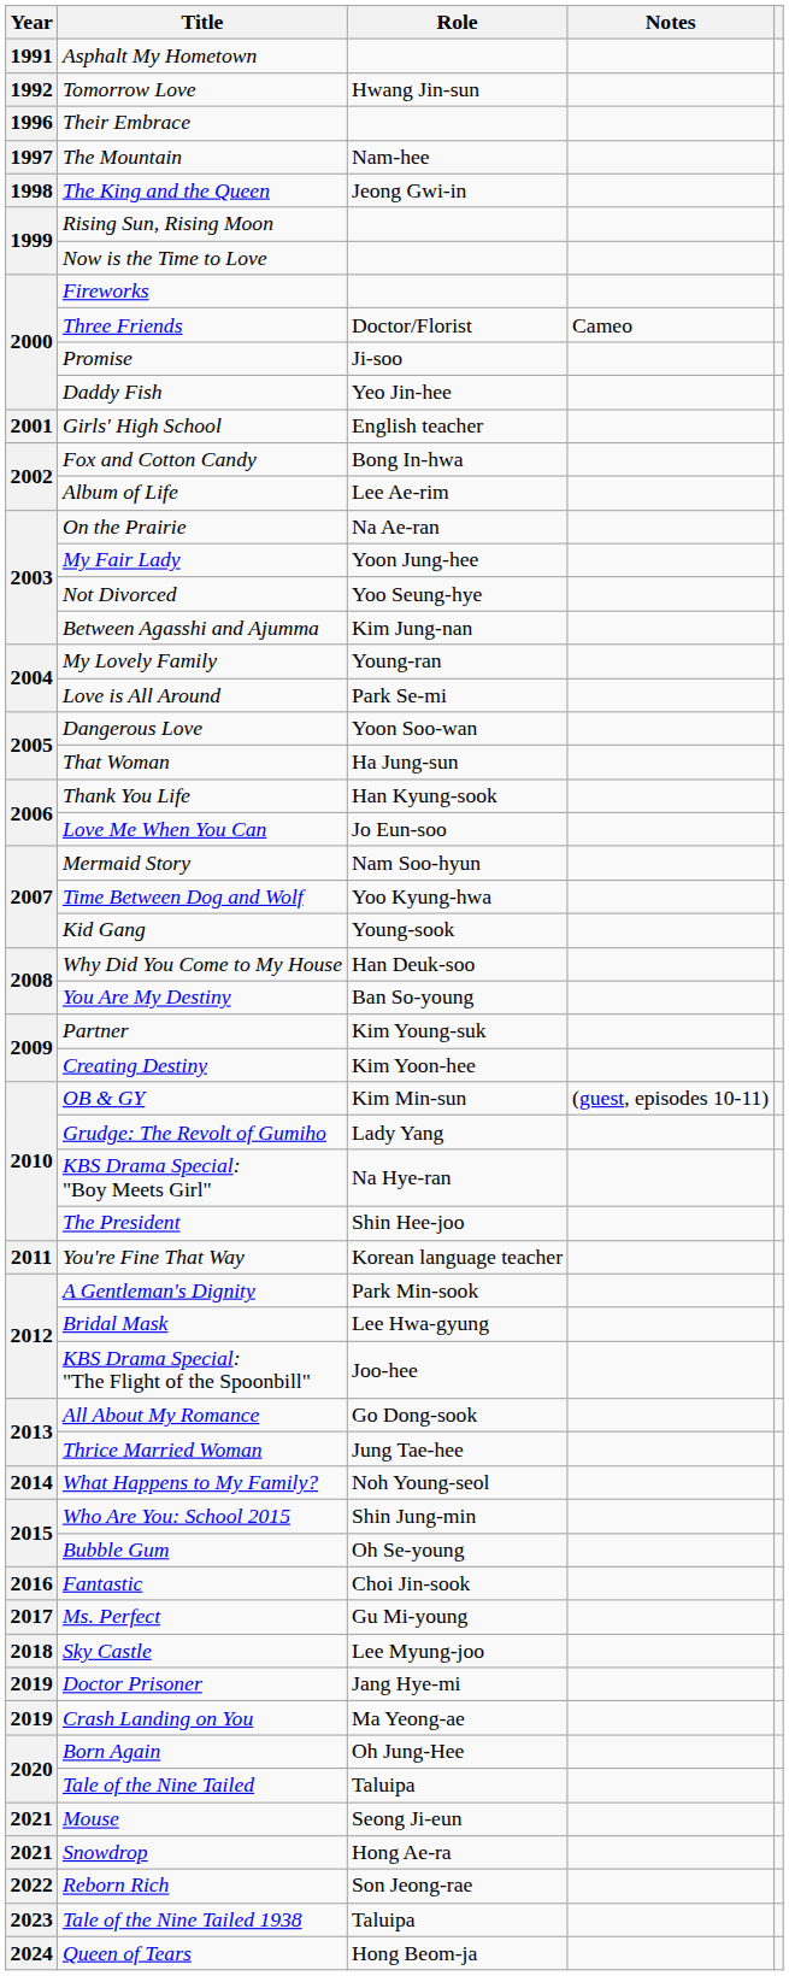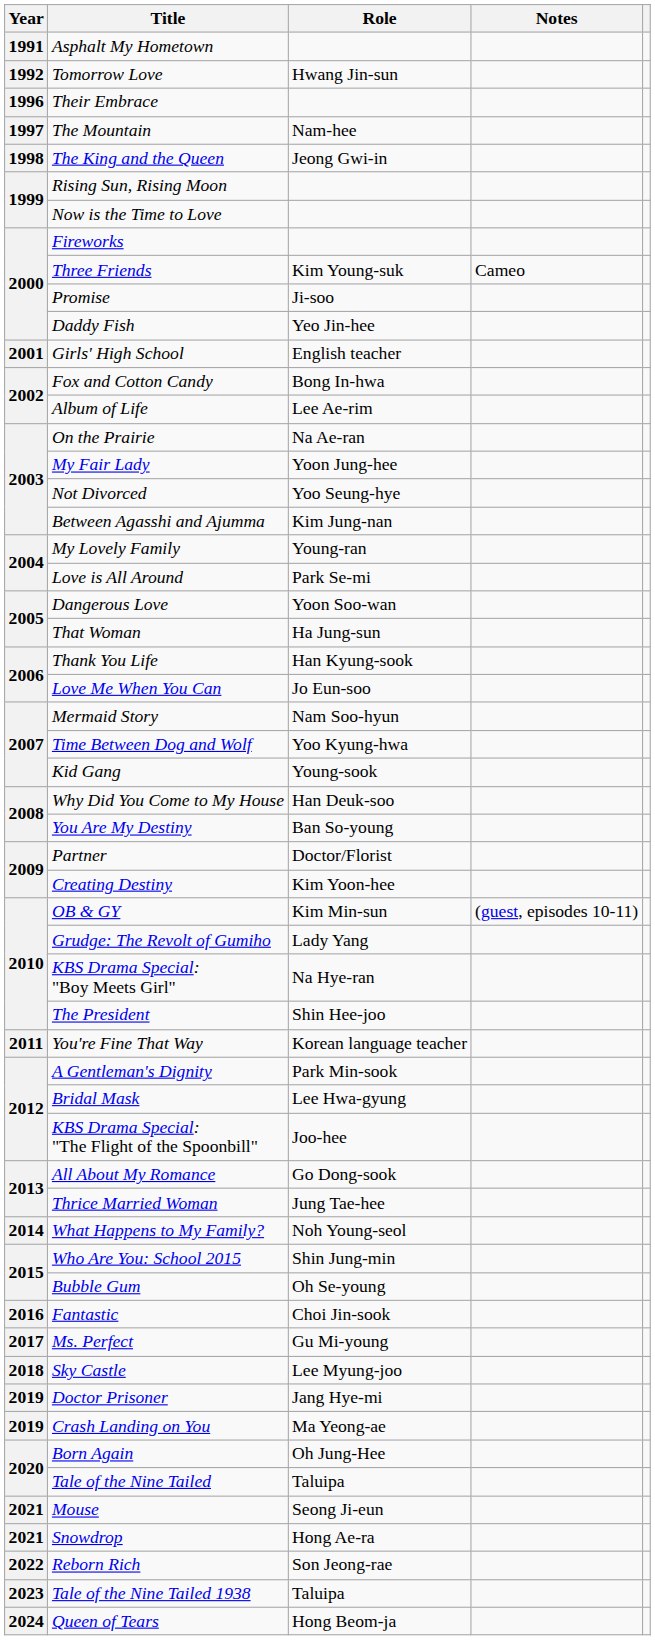Three Friends | Role: Doctor/Florist -> Kim Young-suk
Partner | Role: Kim Young-suk -> Doctor/Florist
